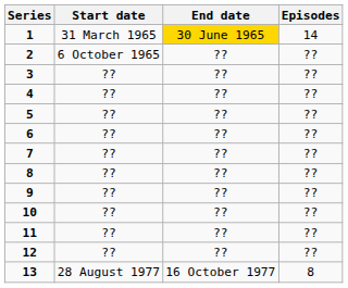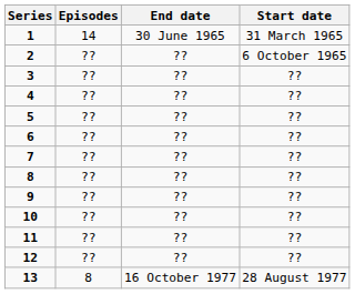columns swapped: Start date <-> Episodes
1 | End date: gold background -> no background
